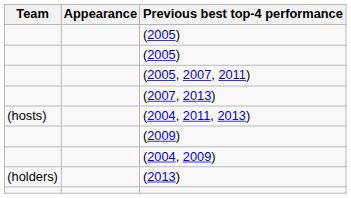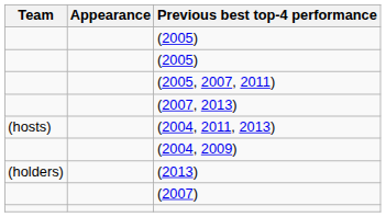- row: (2009)
+ row: (2007)
